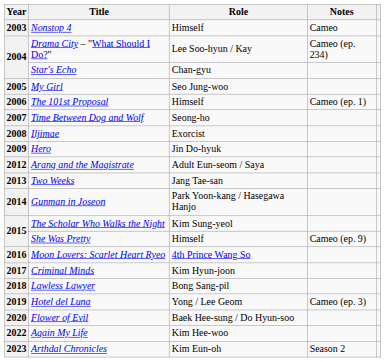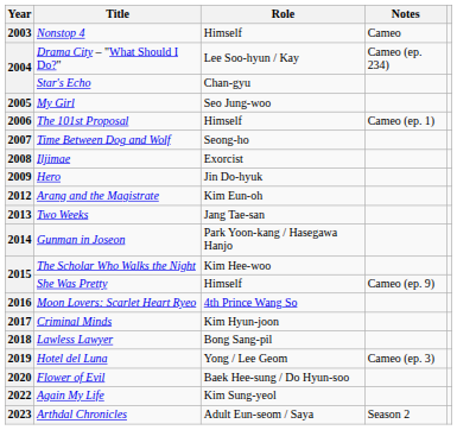2012 | Role: Adult Eun-seom / Saya -> Kim Eun-oh
2015 / The Scholar Who Walks the Night | Role: Kim Sung-yeol -> Kim Hee-woo
2022 | Role: Kim Hee-woo -> Kim Sung-yeol
2023 | Role: Kim Eun-oh -> Adult Eun-seom / Saya
